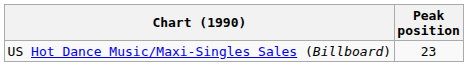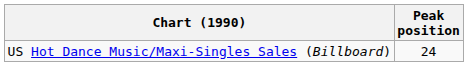US Hot Dance Music/Maxi-Singles Sales (Billboard) | Peak position: 23 -> 24
